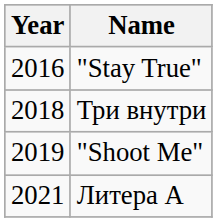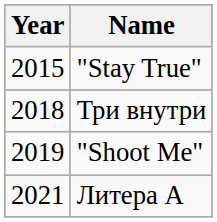"Stay True" | Year: 2016 -> 2015
